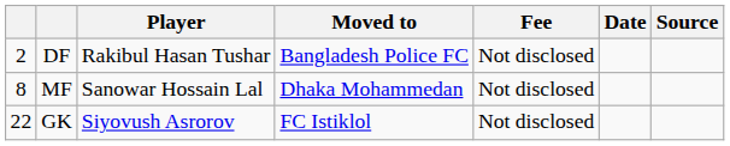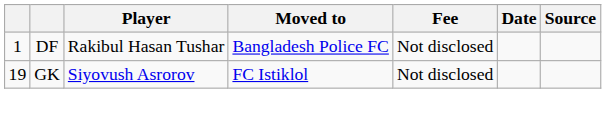DF | column 1: 2 -> 1
- row: 8 | MF | Sanowar Hossain Lal | Dhaka Mohammedan | Not disclosed
GK | column 1: 22 -> 19
